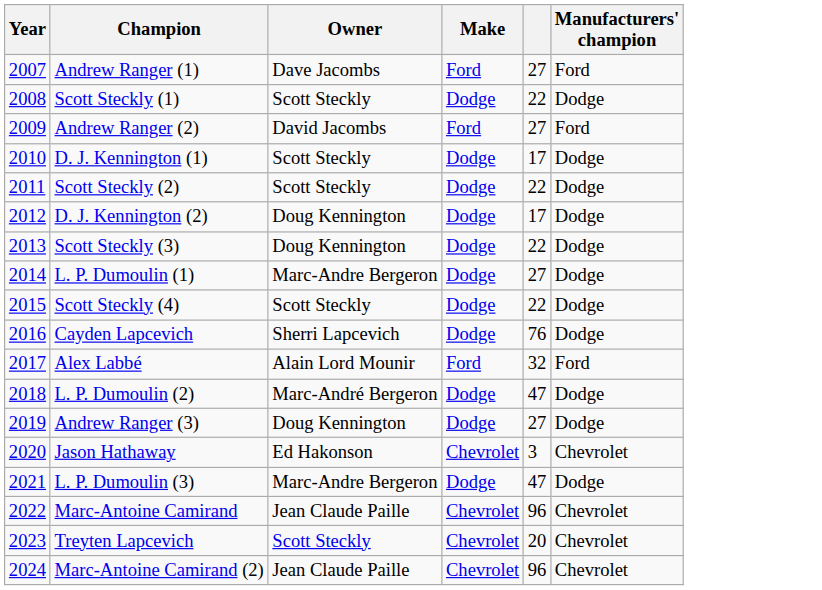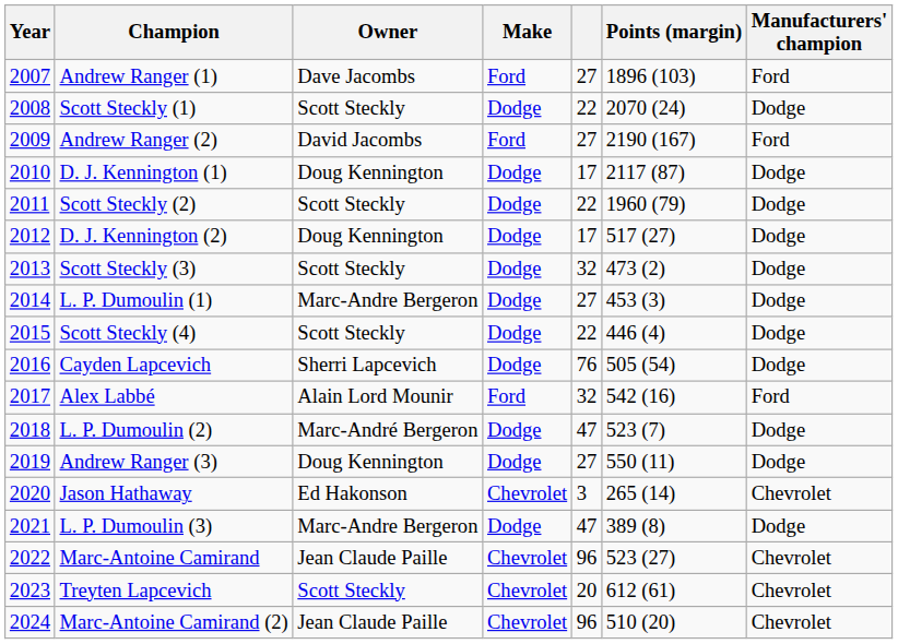+ column: Points (margin) | 1896 (103) | 2070 (24) | 2190 (167) | 2117 (87) | 1960 (79) | 517 (27) | 473 (2) | 453 (3) | 446 (4) | 505 (54) | 542 (16) | 523 (7) | 550 (11) | 265 (14) | 389 (8) | 523 (27) | 612 (61) | 510 (20)
D. J. Kennington (1) | Owner: Scott Steckly -> Doug Kennington
Scott Steckly (3) | Owner: Doug Kennington -> Scott Steckly
Scott Steckly (3) | column 5: 22 -> 32
